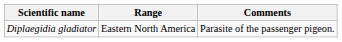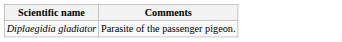- column: Range | Eastern North America
